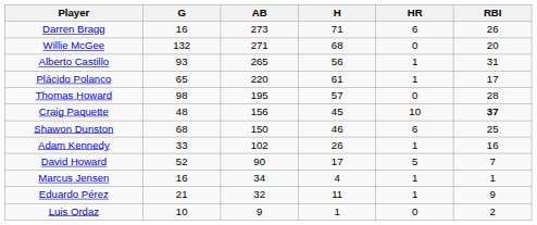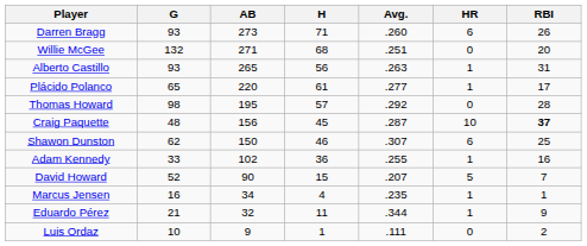+ column: Avg. | .260 | .251 | .263 | .277 | .292 | .287 | .307 | .255 | .207 | .235 | .344 | .111
Darren Bragg | G: 16 -> 93
Shawon Dunston | G: 68 -> 62
Adam Kennedy | H: 26 -> 36
David Howard | H: 17 -> 15
